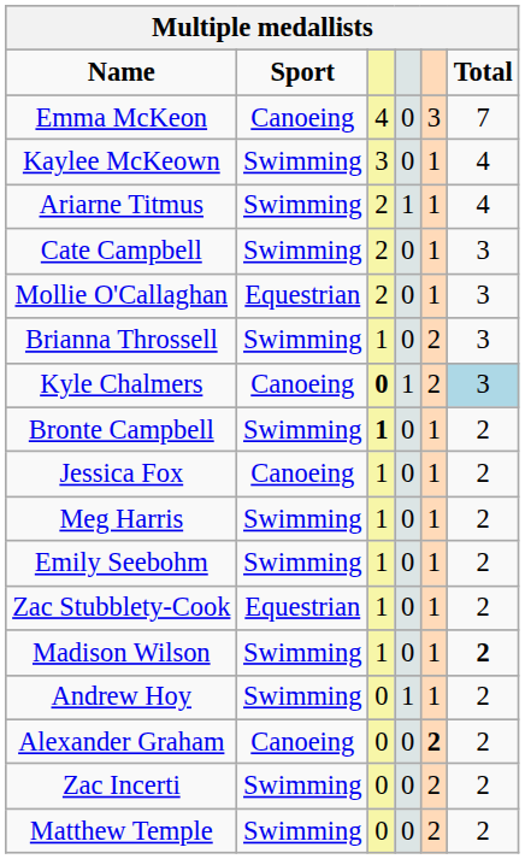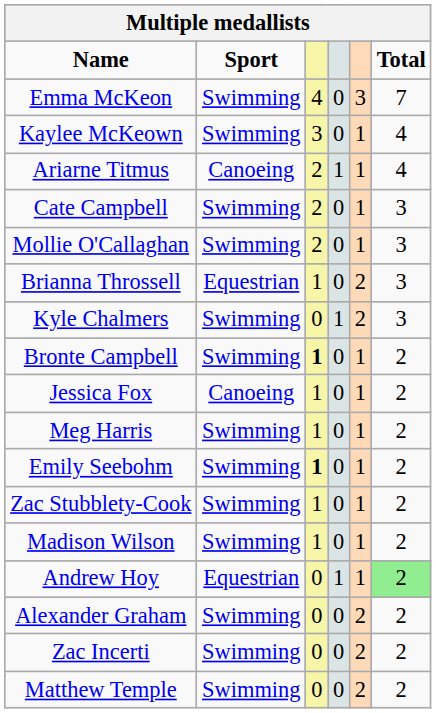Emma McKeon | Sport: Canoeing -> Swimming
Ariarne Titmus | Sport: Swimming -> Canoeing
Mollie O'Callaghan | Sport: Equestrian -> Swimming
Brianna Throssell | Sport: Swimming -> Equestrian
Kyle Chalmers | Sport: Canoeing -> Swimming
Kyle Chalmers | column 3: bold -> normal
Kyle Chalmers | Total: lightblue background -> no background
Emily Seebohm | column 3: normal -> bold
Zac Stubblety-Cook | Sport: Equestrian -> Swimming
Madison Wilson | Total: bold -> normal
Andrew Hoy | Sport: Swimming -> Equestrian
Andrew Hoy | Total: no background -> lightgreen background
Alexander Graham | Sport: Canoeing -> Swimming
Alexander Graham | column 5: bold -> normal
